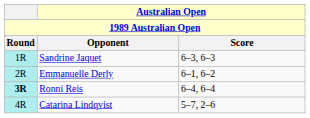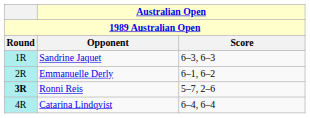Ronni Reis | Australian Open / Score: 6–4, 6–4 -> 5–7, 2–6
Catarina Lindqvist | Australian Open / Score: 5–7, 2–6 -> 6–4, 6–4
